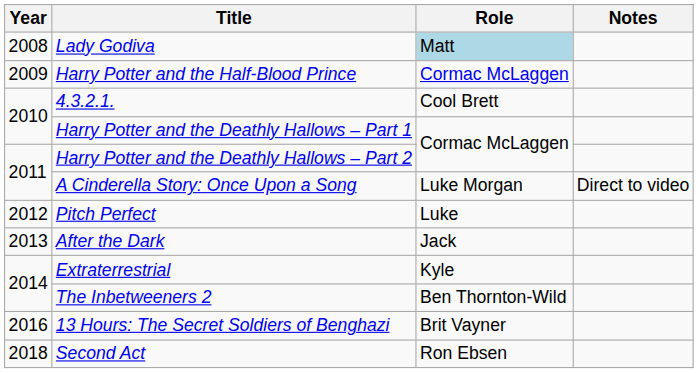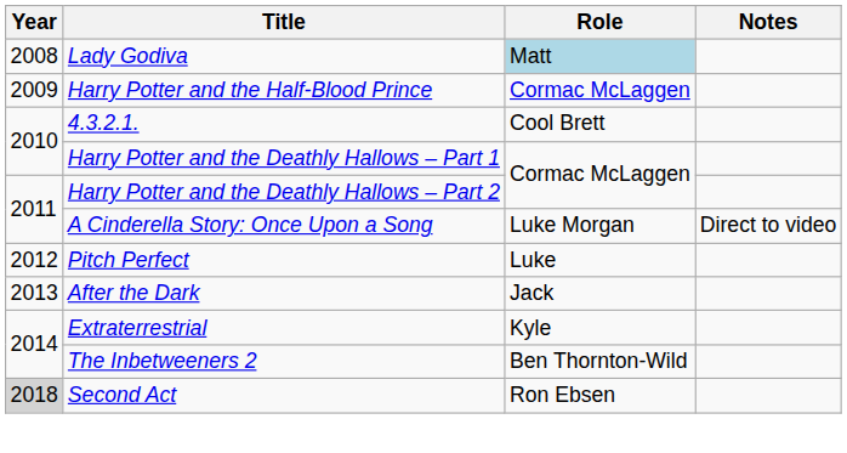- row: 2016 | 13 Hours: The Secret Soldiers of Benghazi | Brit Vayner
Second Act | Year: no background -> lightgrey background
